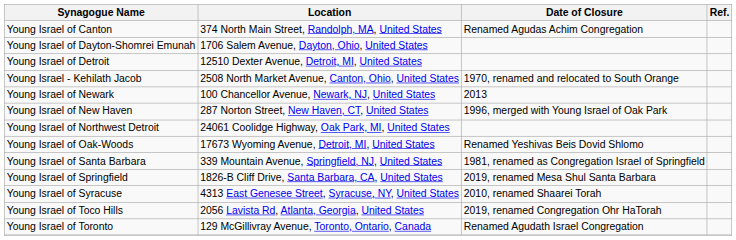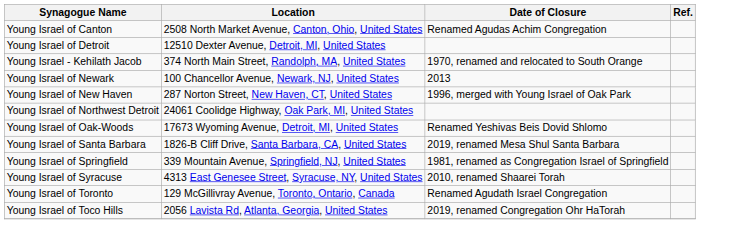Young Israel of Canton | Location: 374 North Main Street, Randolph, MA, United States -> 2508 North Market Avenue, Canton, Ohio, United States
- row: Young Israel of Dayton-Shomrei Emunah | 1706 Salem Avenue, Dayton, Ohio, United States
Young Israel - Kehilath Jacob | Location: 2508 North Market Avenue, Canton, Ohio, United States -> 374 North Main Street, Randolph, MA, United States
Young Israel of Santa Barbara | Location: 339 Mountain Avenue, Springfield, NJ, United States -> 1826-B Cliff Drive, Santa Barbara, CA, United States
Young Israel of Santa Barbara | Date of Closure: 1981, renamed as Congregation Israel of Springfield -> 2019, renamed Mesa Shul Santa Barbara
Young Israel of Springfield | Location: 1826-B Cliff Drive, Santa Barbara, CA, United States -> 339 Mountain Avenue, Springfield, NJ, United States
Young Israel of Springfield | Date of Closure: 2019, renamed Mesa Shul Santa Barbara -> 1981, renamed as Congregation Israel of Springfield
rows swapped: Young Israel of Toco Hills <-> Young Israel of Toronto
